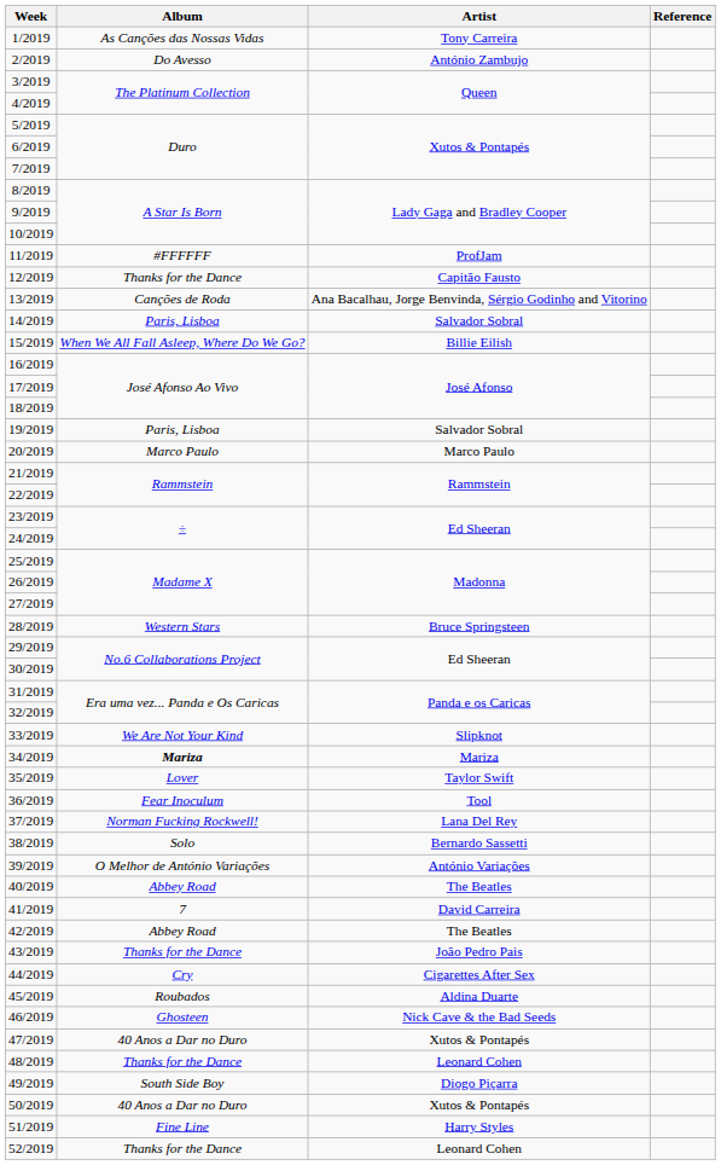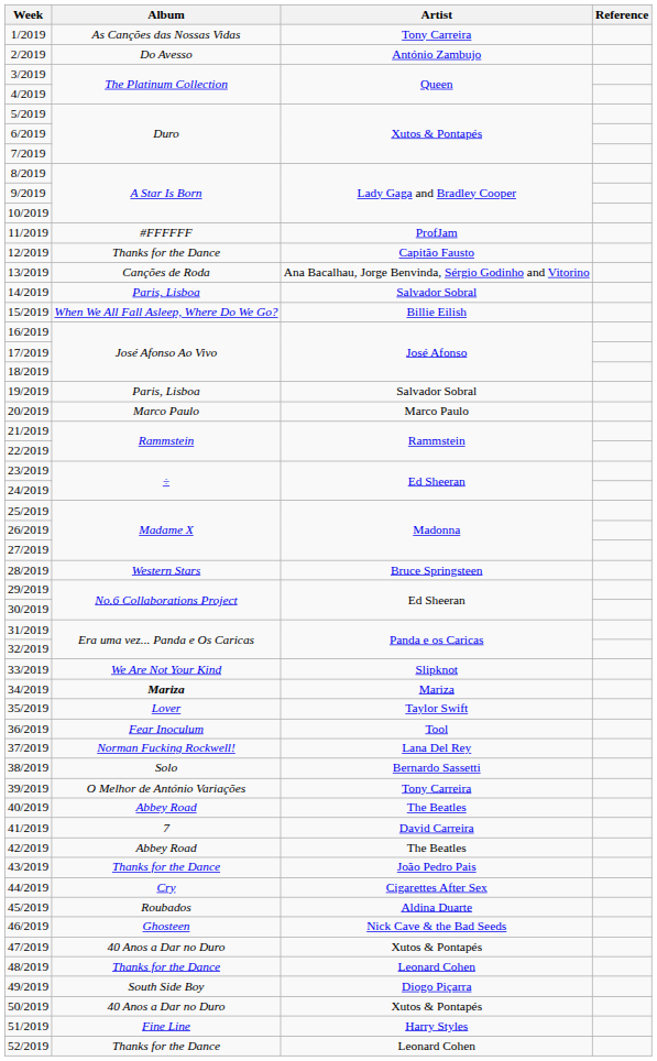39/2019 | Artist: António Variações -> Tony Carreira
